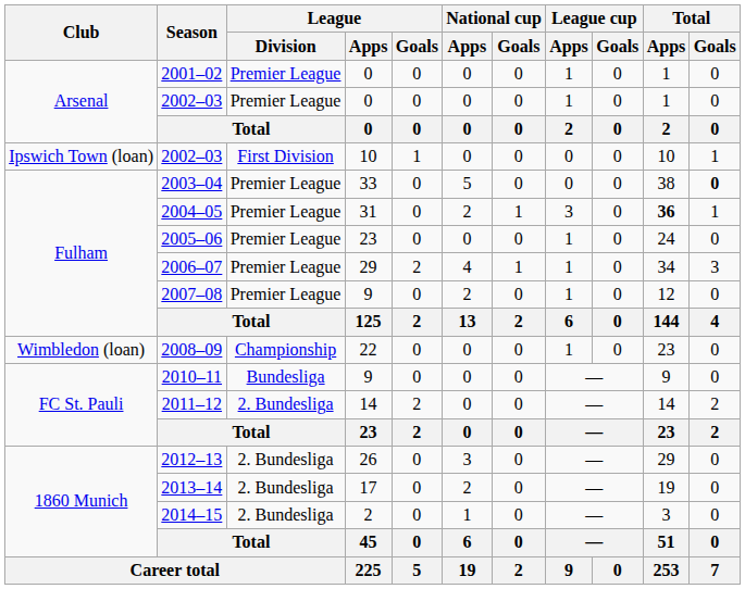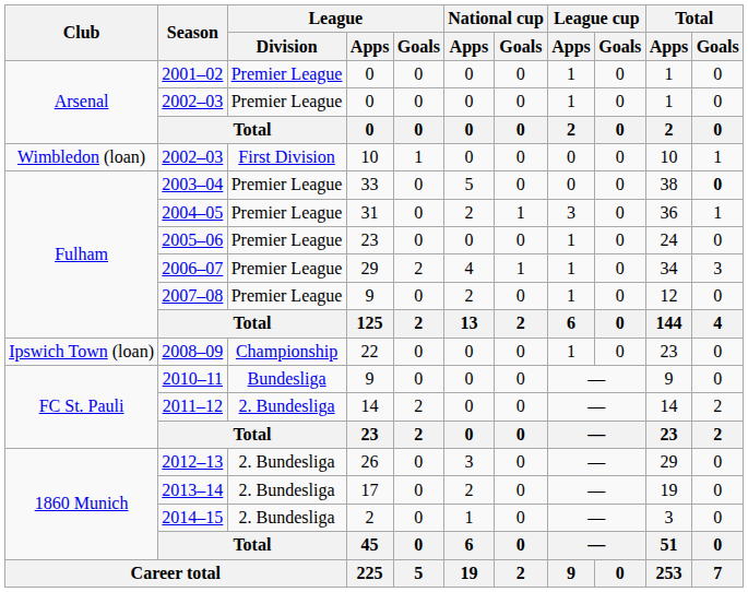2002–03 / 10 | Club: Ipswich Town (loan) -> Wimbledon (loan)
2004–05 | Total / Apps: bold -> normal
2008–09 | Club: Wimbledon (loan) -> Ipswich Town (loan)
